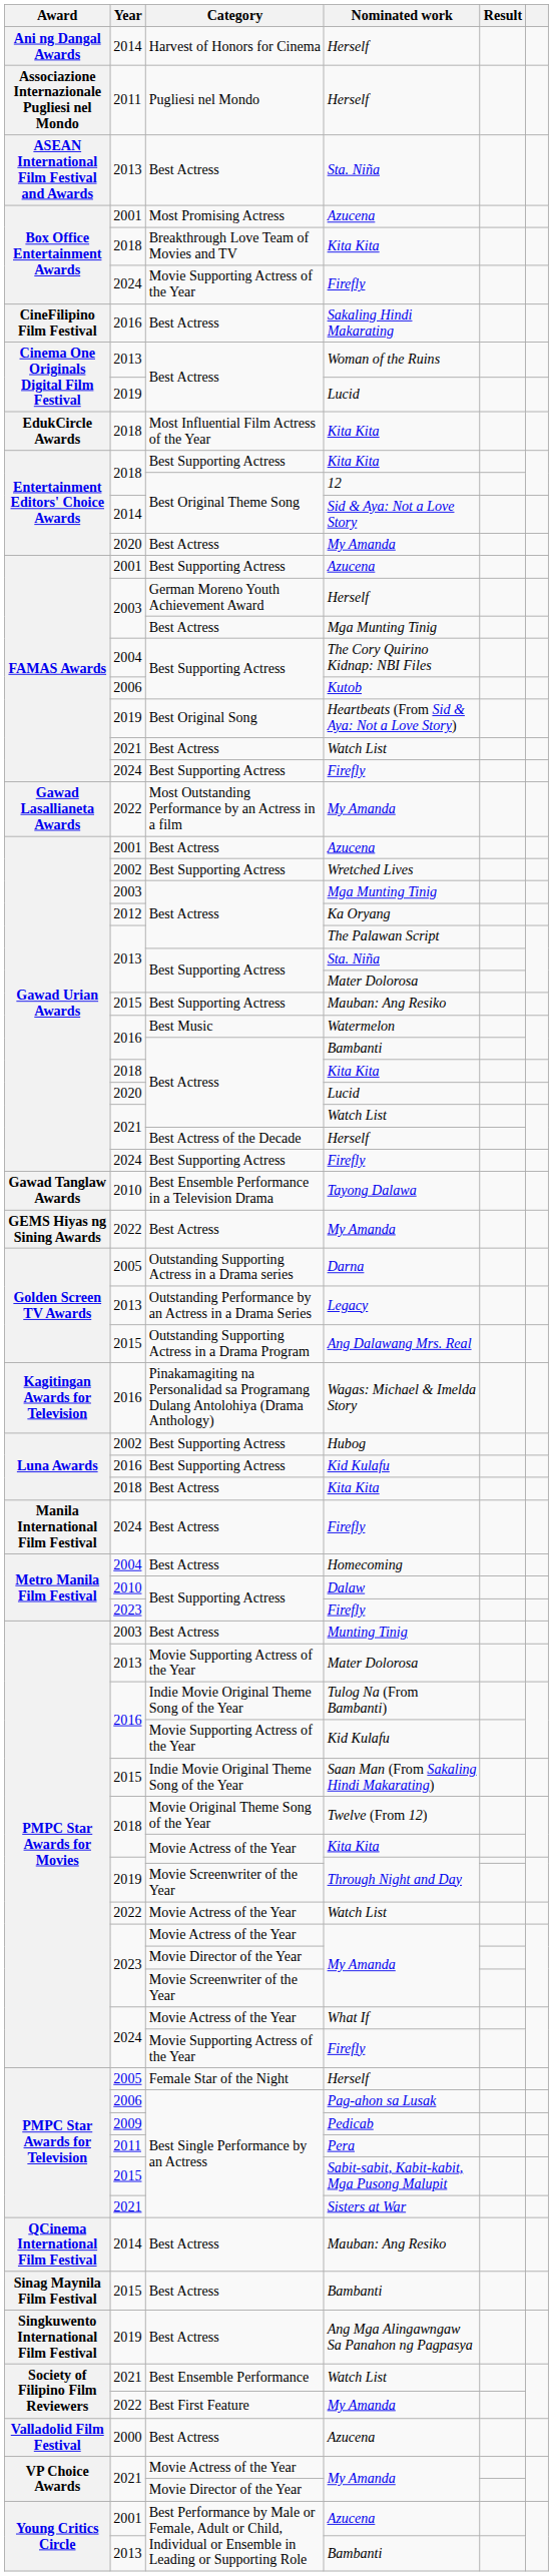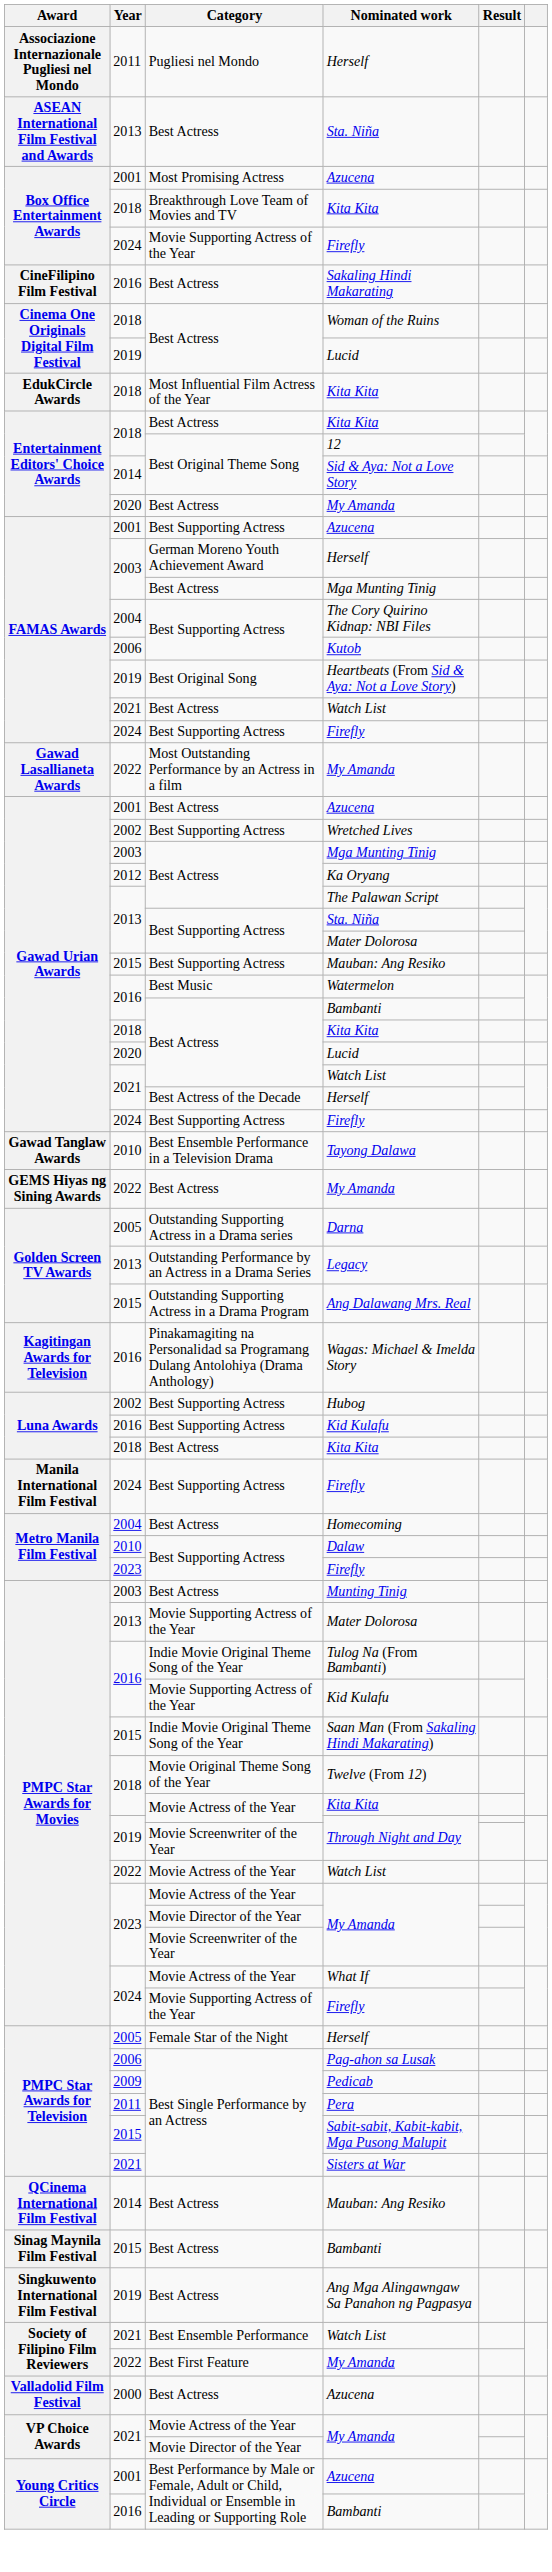- row: Ani ng Dangal Awards | 2014 | Harvest of Honors for Cinema | Herself
Woman of the Ruins | Year: 2013 -> 2018
Entertainment Editors' Choice Awards / Kita Kita | Category: Best Supporting Actress -> Best Actress
Manila International Film Festival / Firefly | Category: Best Actress -> Best Supporting Actress
Young Critics Circle / Bambanti | Year: 2013 -> 2016
